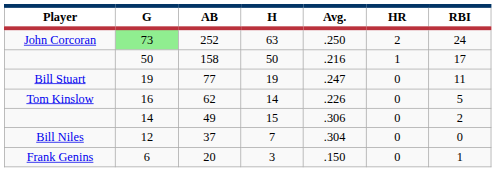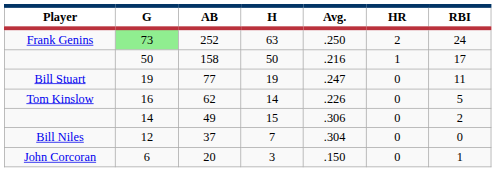252 | Player: John Corcoran -> Frank Genins
20 | Player: Frank Genins -> John Corcoran
